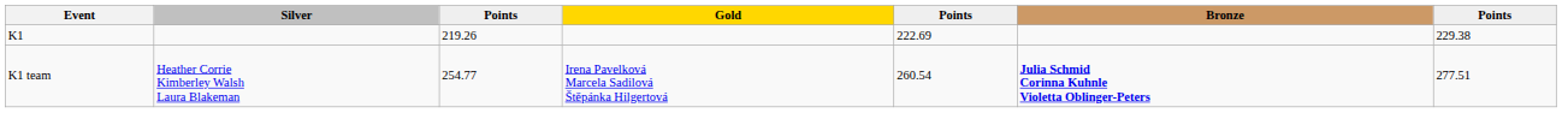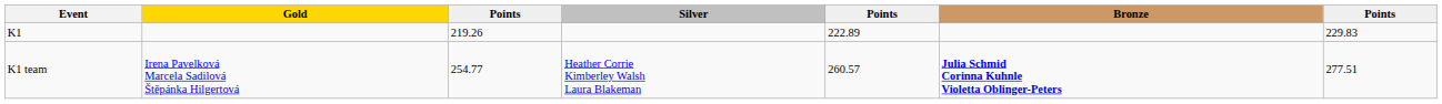columns swapped: Gold <-> Silver
K1 | column 5: 222.69 -> 222.89
K1 | column 7: 229.38 -> 229.83
K1 team | column 5: 260.54 -> 260.57
